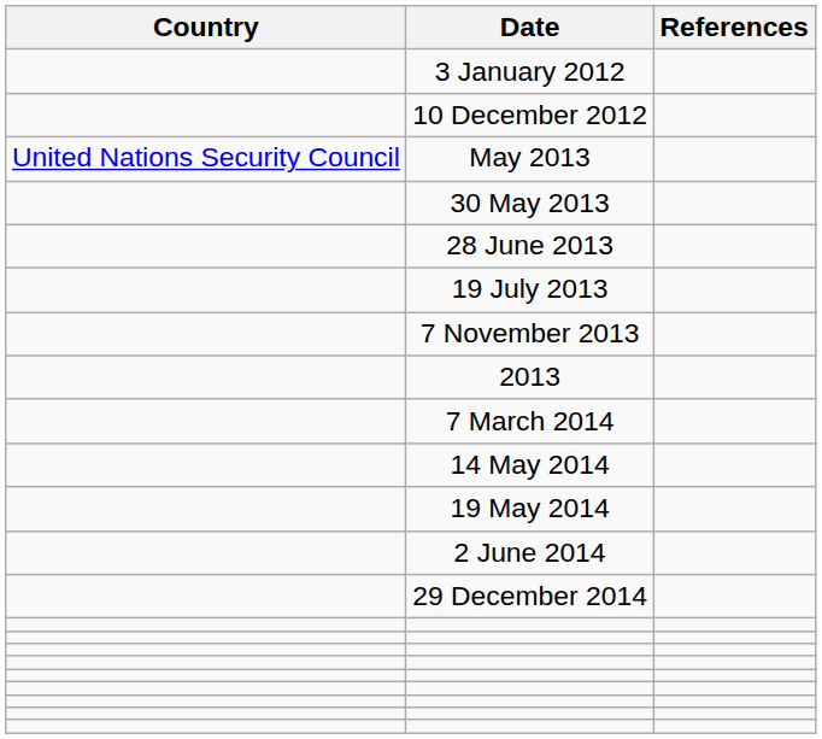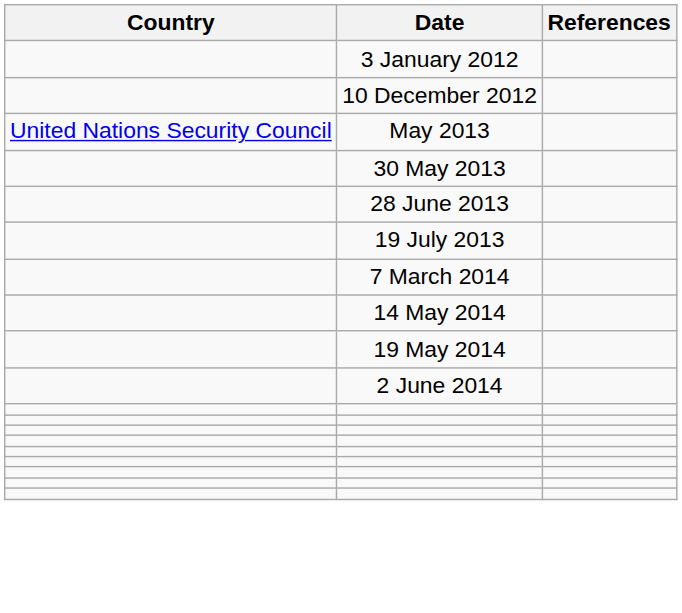- row: 7 November 2013
- row: 2013
- row: 29 December 2014
